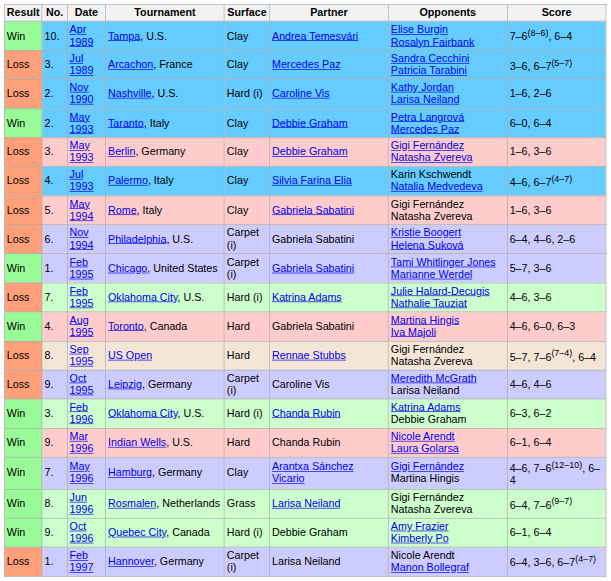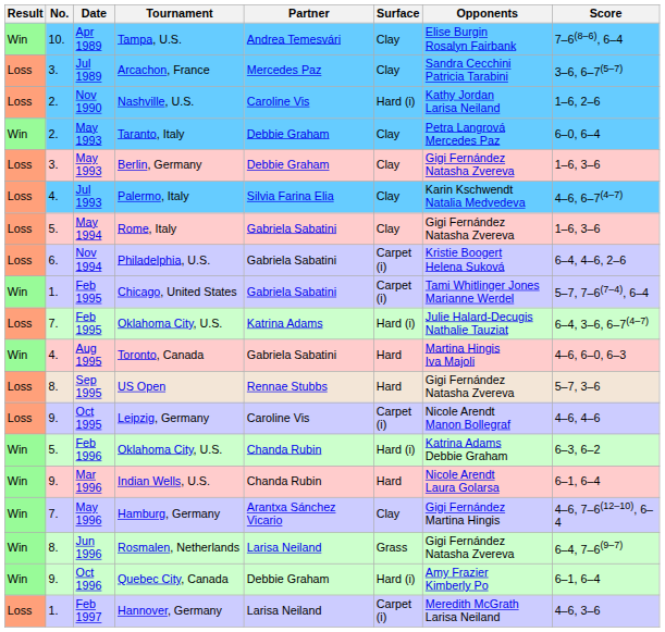columns swapped: Surface <-> Partner
Chicago, United States | Score: 5–7, 3–6 -> 5–7, 7–6(7–4), 6–4
Feb 1995 / Oklahoma City, U.S. | Score: 4–6, 3–6 -> 6–4, 3–6, 6–7(4–7)
US Open | Score: 5–7, 7–6(7–4), 6–4 -> 5–7, 3–6
Leipzig, Germany | Opponents: Meredith McGrath Larisa Neiland -> Nicole Arendt Manon Bollegraf
Feb 1996 / Oklahoma City, U.S. | No.: 3. -> 5.
Hannover, Germany | Opponents: Nicole Arendt Manon Bollegraf -> Meredith McGrath Larisa Neiland
Hannover, Germany | Score: 6–4, 3–6, 6–7(4–7) -> 4–6, 3–6
